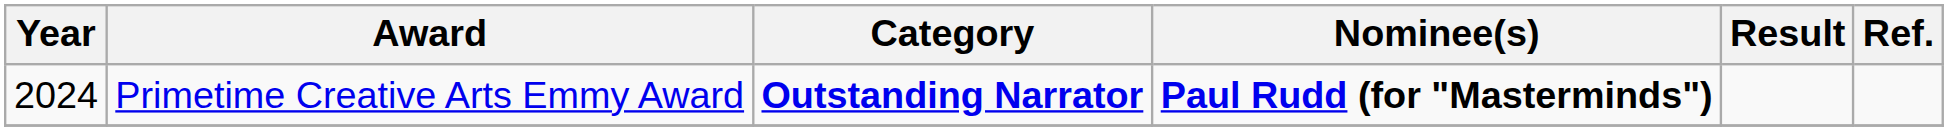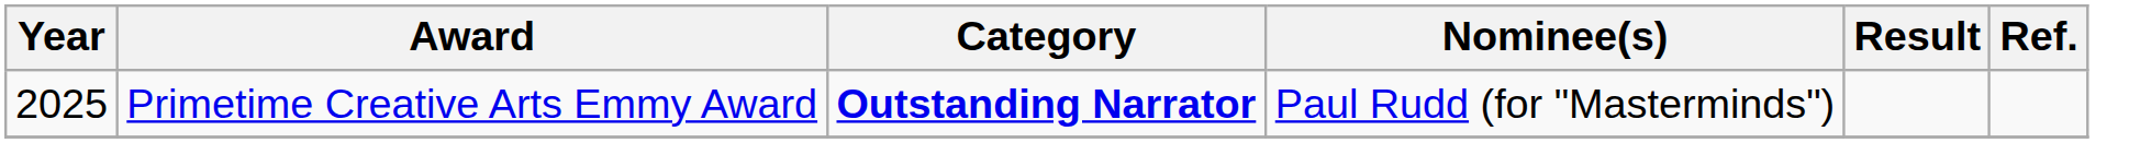Primetime Creative Arts Emmy Award | Year: 2024 -> 2025
Primetime Creative Arts Emmy Award | Nominee(s): bold -> normal
